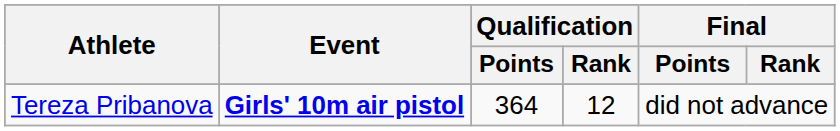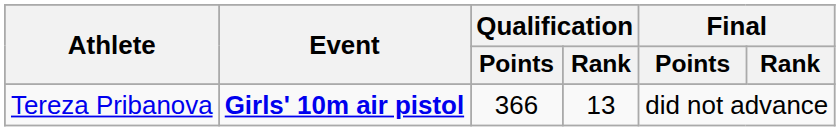Tereza Pribanova | Qualification / Points: 364 -> 366
Tereza Pribanova | Qualification / Rank: 12 -> 13
